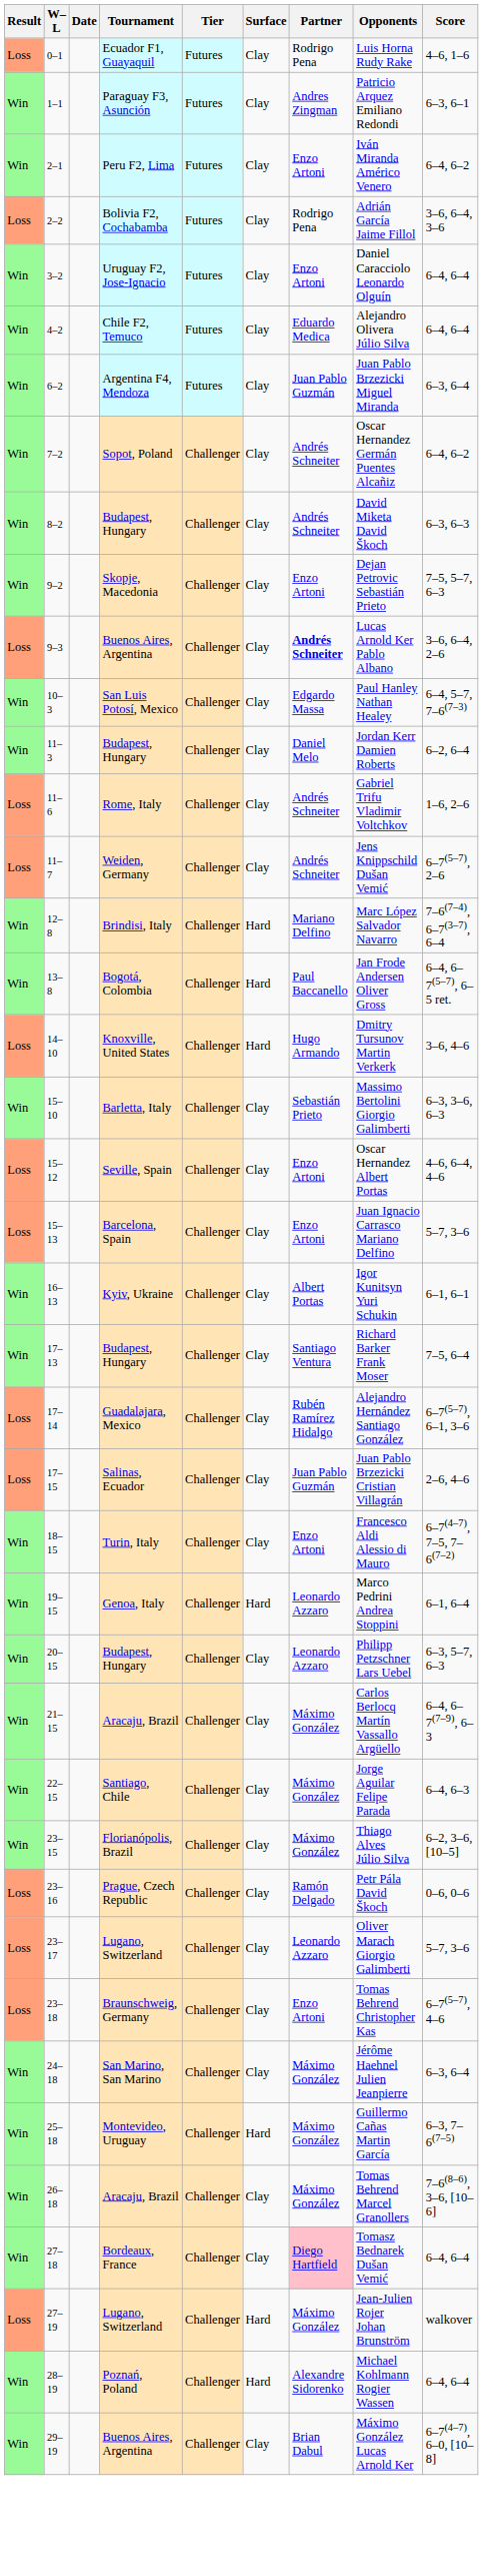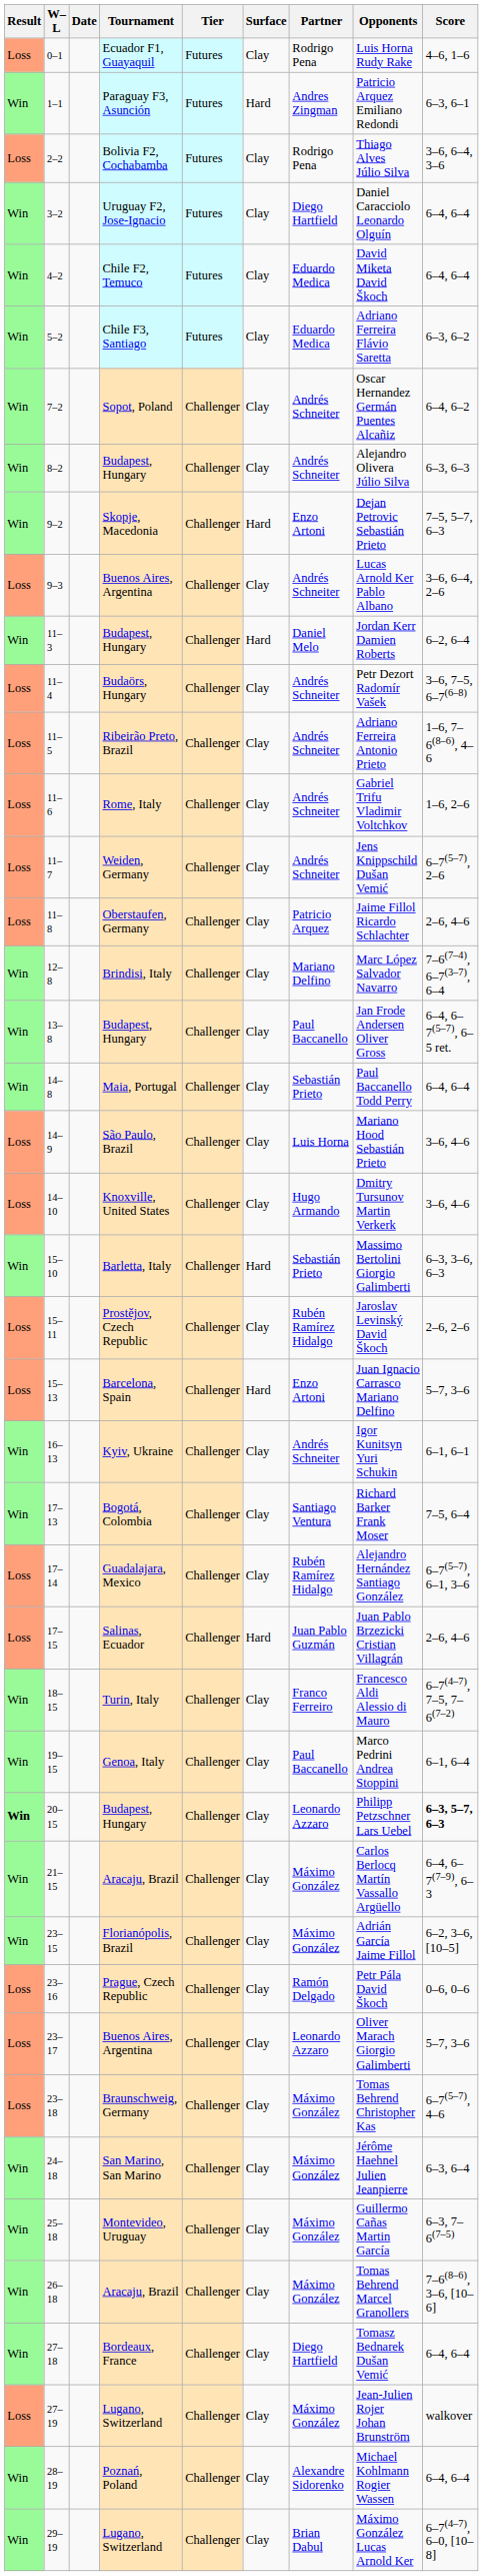1–1 | Surface: Clay -> Hard
- row: Win | 2–1 | Peru F2, Lima | Futures | Clay | Enzo Artoni | Iván Miranda Américo Venero | 6–4, 6–2
2–2 | Opponents: Adrián García Jaime Fillol -> Thiago Alves Júlio Silva
3–2 | Partner: Enzo Artoni -> Diego Hartfield
4–2 | Opponents: Alejandro Olivera Júlio Silva -> David Miketa David Škoch
+ row: Win | 5–2 | Chile F3, Santiago | Futures | Clay | Eduardo Medica | Adriano Ferreira Flávio Saretta | 6–3, 6–2
- row: Win | 6–2 | Argentina F4, Mendoza | Futures | Clay | Juan Pablo Guzmán | Juan Pablo Brzezicki Miguel Miranda | 6–3, 6–4
8–2 | Opponents: David Miketa David Škoch -> Alejandro Olivera Júlio Silva
9–2 | Surface: Clay -> Hard
9–3 | Partner: bold -> normal
- row: Win | 10–3 | San Luis Potosí, Mexico | Challenger | Clay | Edgardo Massa | Paul Hanley Nathan Healey | 6–4, 5–7, 7–6(7–3)
11–3 | Surface: Clay -> Hard
+ row: Loss | 11–4 | Budaörs, Hungary | Challenger | Clay | Andrés Schneiter | Petr Dezort Radomír Vašek | 3–6, 7–5, 6–7(6–8)
+ row: Loss | 11–5 | Ribeirão Preto, Brazil | Challenger | Clay | Andrés Schneiter | Adriano Ferreira Antonio Prieto | 1–6, 7–6(8–6), 4–6
+ row: Loss | 11–8 | Oberstaufen, Germany | Challenger | Clay | Patricio Arquez | Jaime Fillol Ricardo Schlachter | 2–6, 4–6
12–8 | Surface: Hard -> Clay
13–8 | Tournament: Bogotá, Colombia -> Budapest, Hungary
13–8 | Surface: Hard -> Clay
+ row: Win | 14–8 | Maia, Portugal | Challenger | Clay | Sebastián Prieto | Paul Baccanello Todd Perry | 6–4, 6–4
+ row: Loss | 14–9 | São Paulo, Brazil | Challenger | Clay | Luis Horna | Mariano Hood Sebastián Prieto | 3–6, 4–6
14–10 | Surface: Hard -> Clay
15–10 | Surface: Clay -> Hard
+ row: Loss | 15–11 | Prostějov, Czech Republic | Challenger | Clay | Rubén Ramírez Hidalgo | Jaroslav Levinský David Škoch | 2–6, 2–6
- row: Loss | 15–12 | Seville, Spain | Challenger | Clay | Enzo Artoni | Oscar Hernandez Albert Portas | 4–6, 6–4, 4–6
15–13 | Surface: Clay -> Hard
16–13 | Partner: Albert Portas -> Andrés Schneiter
17–13 | Tournament: Budapest, Hungary -> Bogotá, Colombia
17–15 | Surface: Clay -> Hard
18–15 | Partner: Enzo Artoni -> Franco Ferreiro
19–15 | Surface: Hard -> Clay
19–15 | Partner: Leonardo Azzaro -> Paul Baccanello
20–15 | Result: normal -> bold
20–15 | Score: normal -> bold
- row: Win | 22–15 | Santiago, Chile | Challenger | Clay | Máximo González | Jorge Aguilar Felipe Parada | 6–4, 6–3
23–15 | Opponents: Thiago Alves Júlio Silva -> Adrián García Jaime Fillol
23–17 | Tournament: Lugano, Switzerland -> Buenos Aires, Argentina
23–18 | Partner: Enzo Artoni -> Máximo González
25–18 | Surface: Hard -> Clay
27–18 | Partner: pink background -> no background
27–19 | Surface: Hard -> Clay
28–19 | Surface: Hard -> Clay
29–19 | Tournament: Buenos Aires, Argentina -> Lugano, Switzerland
